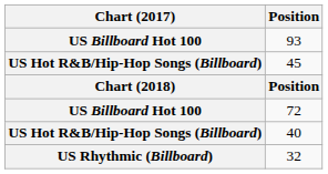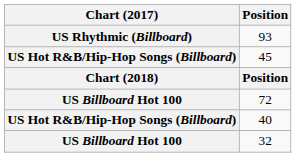93 | Chart (2017): US Billboard Hot 100 -> US Rhythmic (Billboard)
32 | Chart (2017): US Rhythmic (Billboard) -> US Billboard Hot 100
